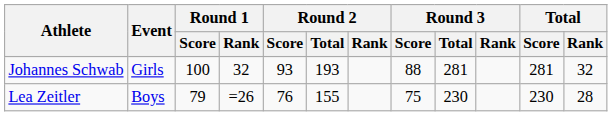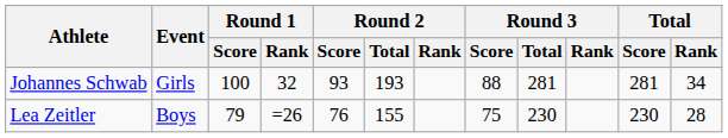Johannes Schwab | Total / Rank: 32 -> 34
